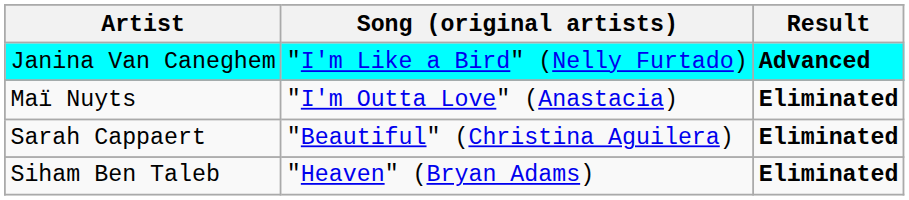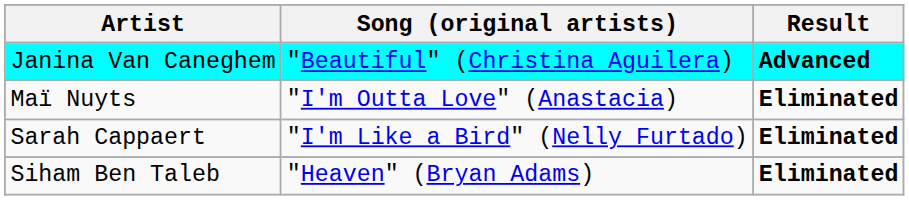Janina Van Caneghem | Song (original artists): "I'm Like a Bird" (Nelly Furtado) -> "Beautiful" (Christina Aguilera)
Sarah Cappaert | Song (original artists): "Beautiful" (Christina Aguilera) -> "I'm Like a Bird" (Nelly Furtado)
